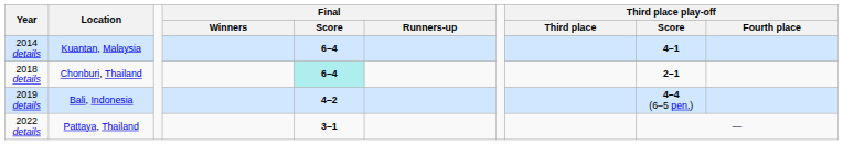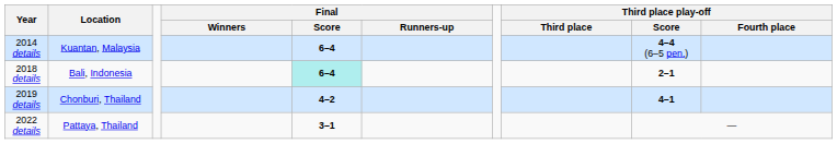2014 details | Third place play-off / Score: 4–1 -> 4–4 (6–5 pen.)
2018 details | Location: Chonburi, Thailand -> Bali, Indonesia
2019 details | Location: Bali, Indonesia -> Chonburi, Thailand
2019 details | Third place play-off / Score: 4–4 (6–5 pen.) -> 4–1
